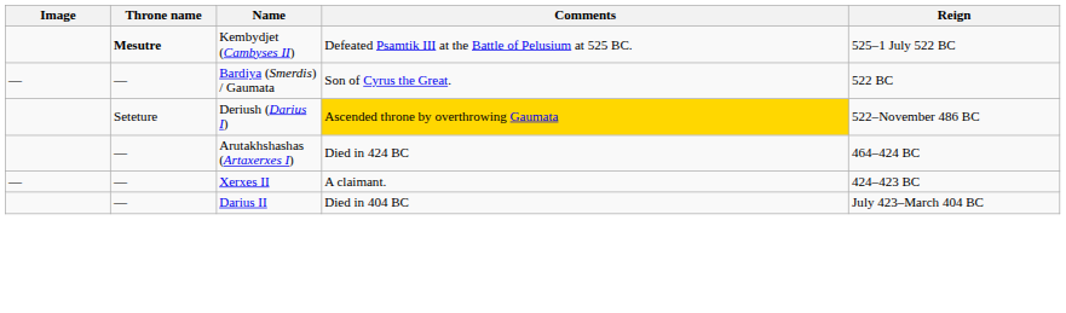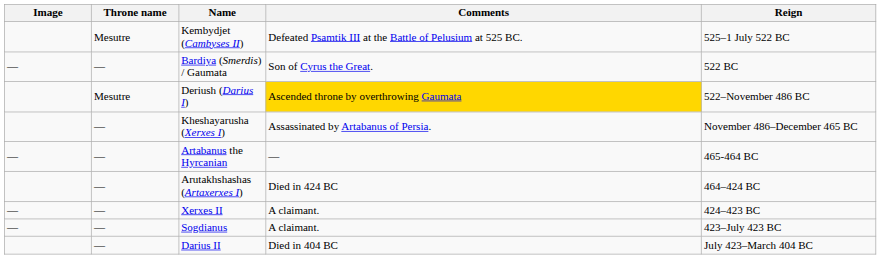Kembydjet (Cambyses II) | Throne name: bold -> normal
Deriush (Darius I) | Throne name: Seteture -> Mesutre
+ row: — | Kheshayarusha (Xerxes I) | Assassinated by Artabanus of Persia. | November 486–December 465 BC
+ row: — | — | Artabanus the Hyrcanian | — | 465-464 BC
+ row: — | — | Sogdianus | A claimant. | 423–July 423 BC
